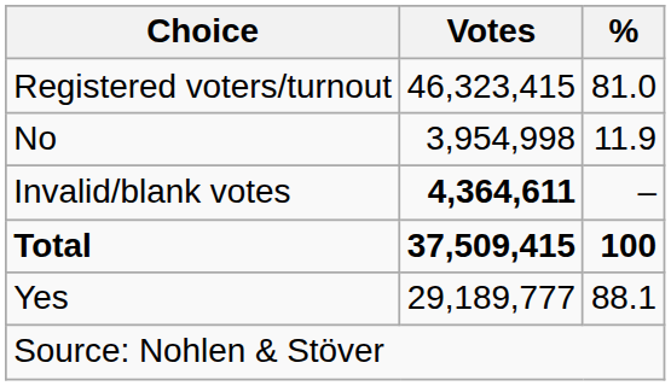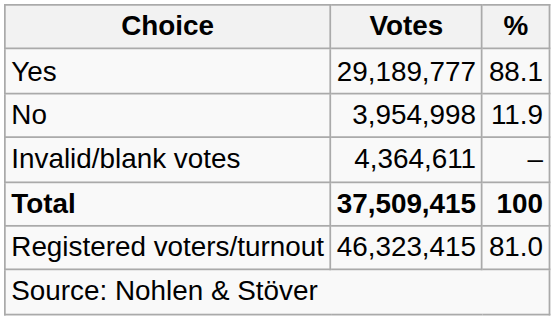rows swapped: Yes <-> Registered voters/turnout
Invalid/blank votes | Votes: bold -> normal
